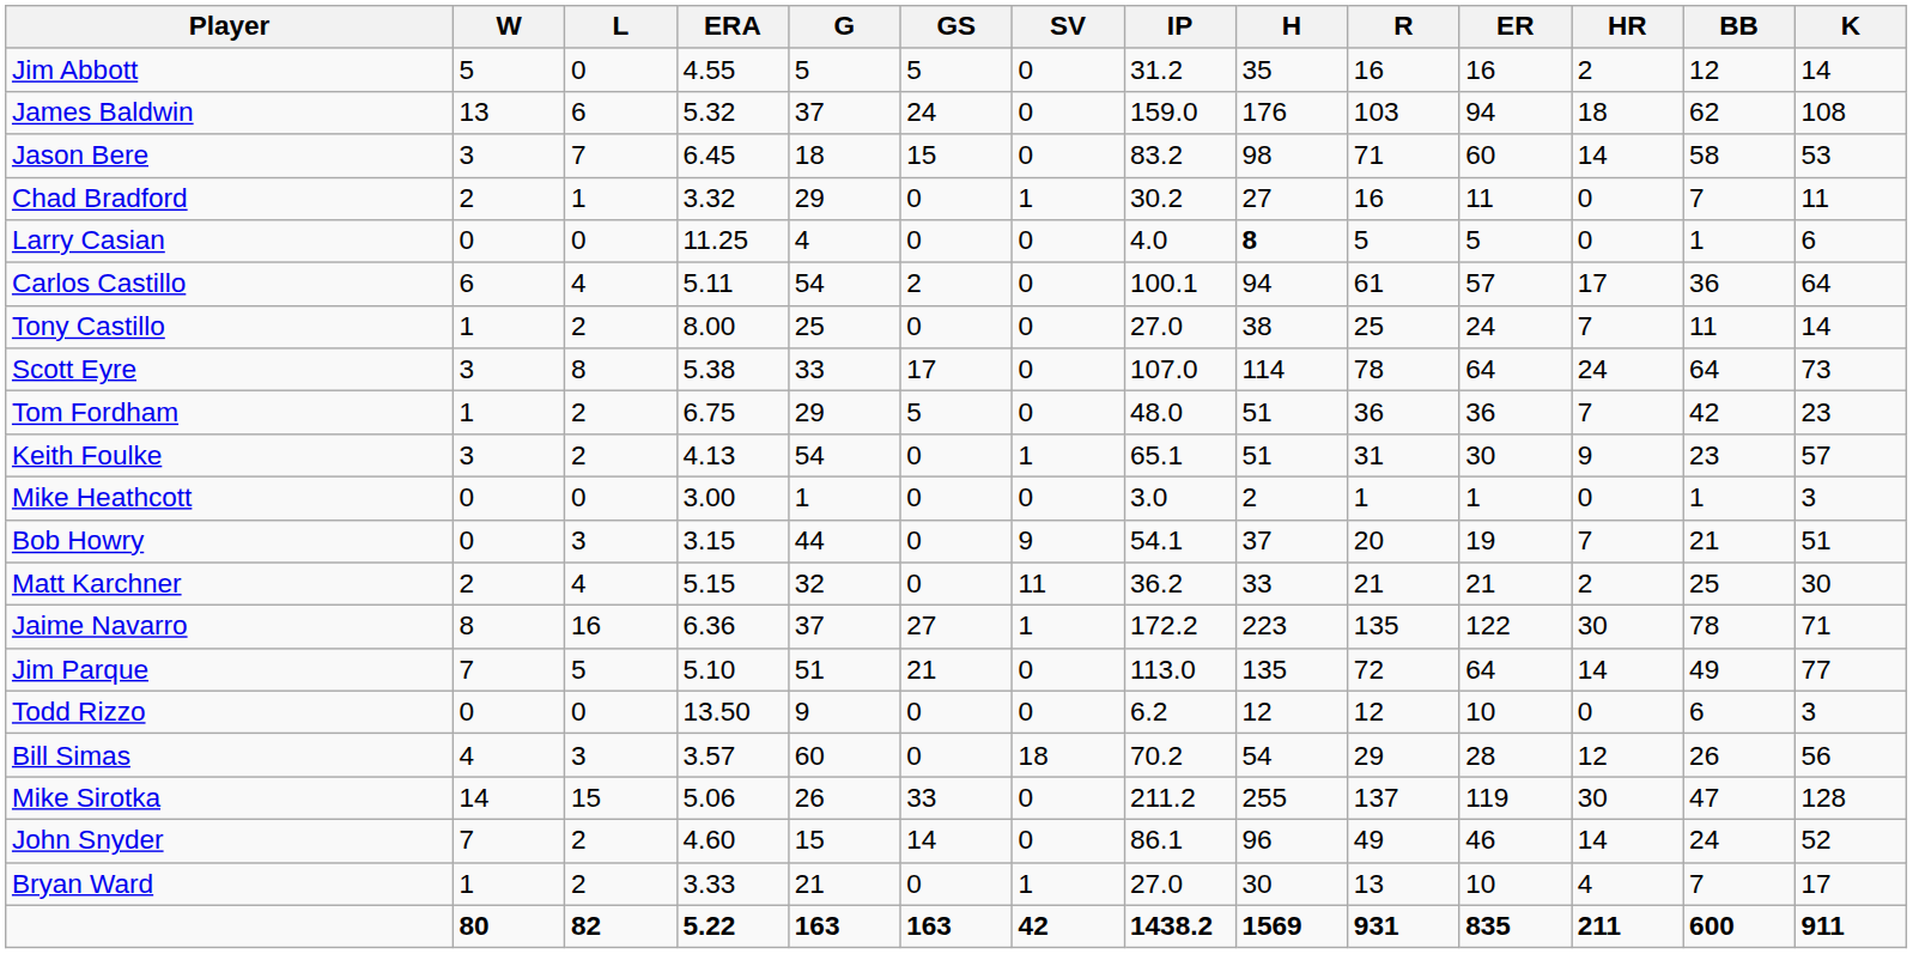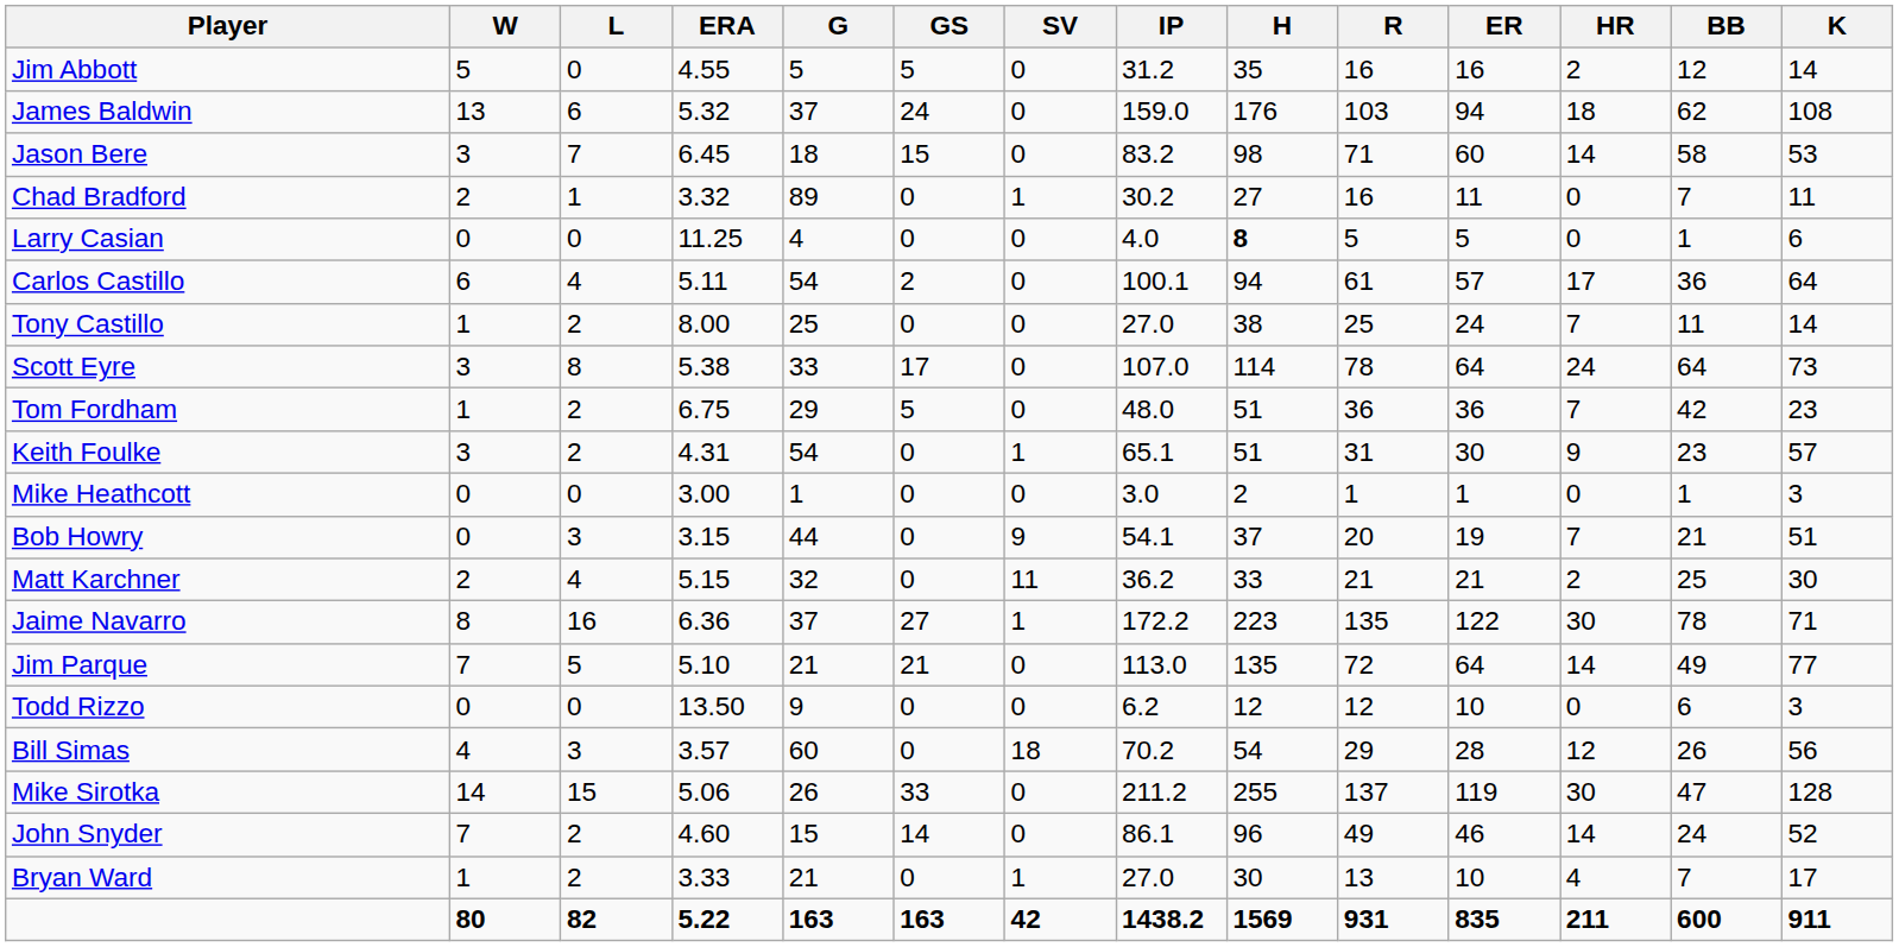Chad Bradford | G: 29 -> 89
Keith Foulke | ERA: 4.13 -> 4.31
Jim Parque | G: 51 -> 21
